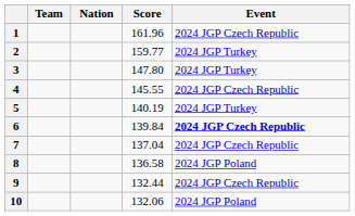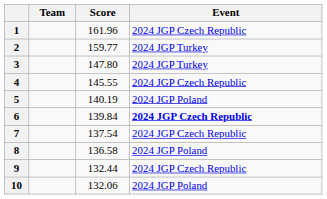- column: Nation
5 | Event: 2024 JGP Turkey -> 2024 JGP Poland
7 | Score: 137.04 -> 137.54
